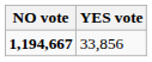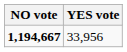1,194,667 | YES vote: 33,856 -> 33,956
